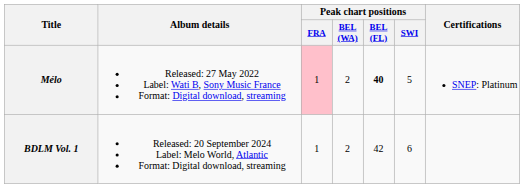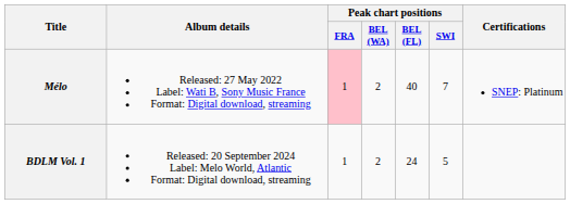Mélo | Peak chart positions / BEL (FL): bold -> normal
Mélo | Peak chart positions / SWI: 5 -> 7
BDLM Vol. 1 | Peak chart positions / BEL (FL): 42 -> 24
BDLM Vol. 1 | Peak chart positions / SWI: 6 -> 5
